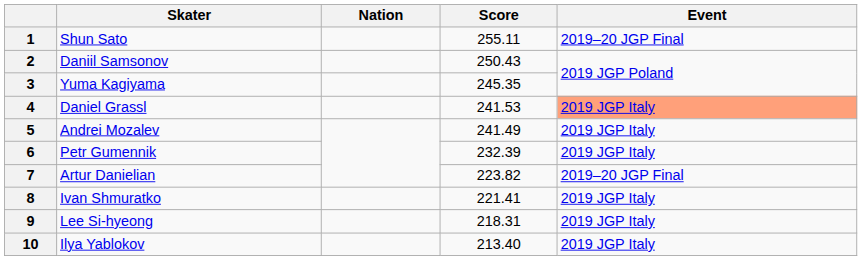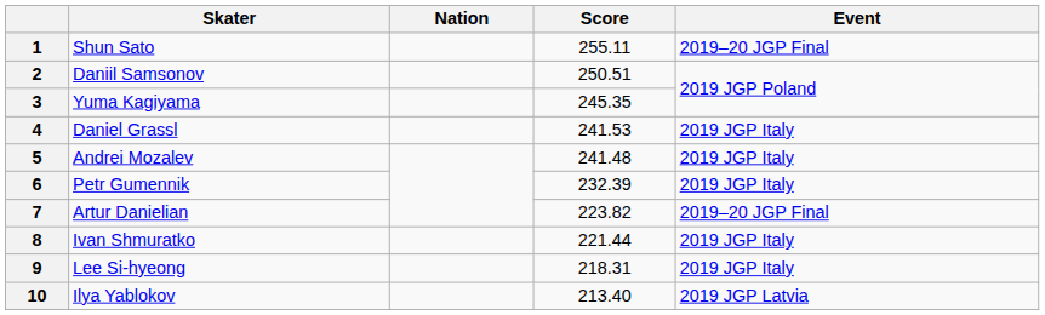2 | Score: 250.43 -> 250.51
4 | Event: lightsalmon background -> no background
5 | Score: 241.49 -> 241.48
8 | Score: 221.41 -> 221.44
10 | Event: 2019 JGP Italy -> 2019 JGP Latvia
